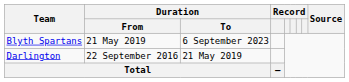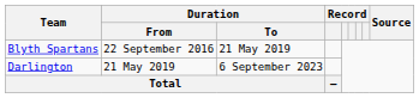Blyth Spartans | Duration / From: 21 May 2019 -> 22 September 2016
Blyth Spartans | Duration / To: 6 September 2023 -> 21 May 2019
Darlington | Duration / From: 22 September 2016 -> 21 May 2019
Darlington | Duration / To: 21 May 2019 -> 6 September 2023
